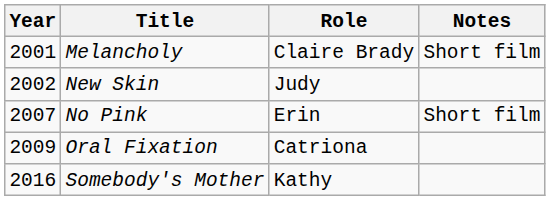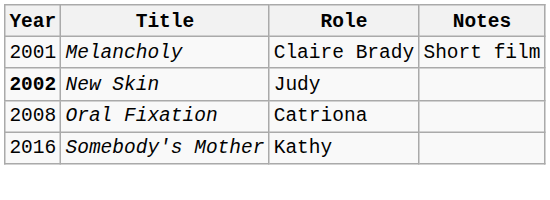New Skin | Year: normal -> bold
- row: 2007 | No Pink | Erin | Short film
Oral Fixation | Year: 2009 -> 2008
